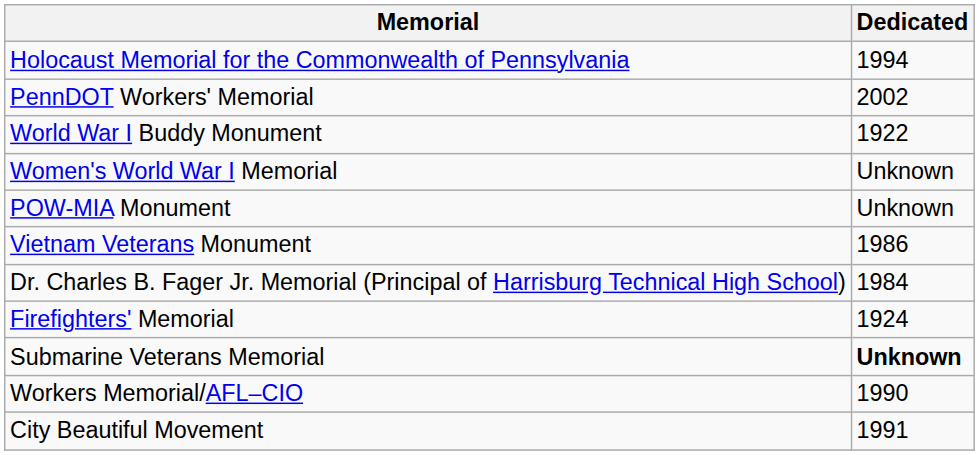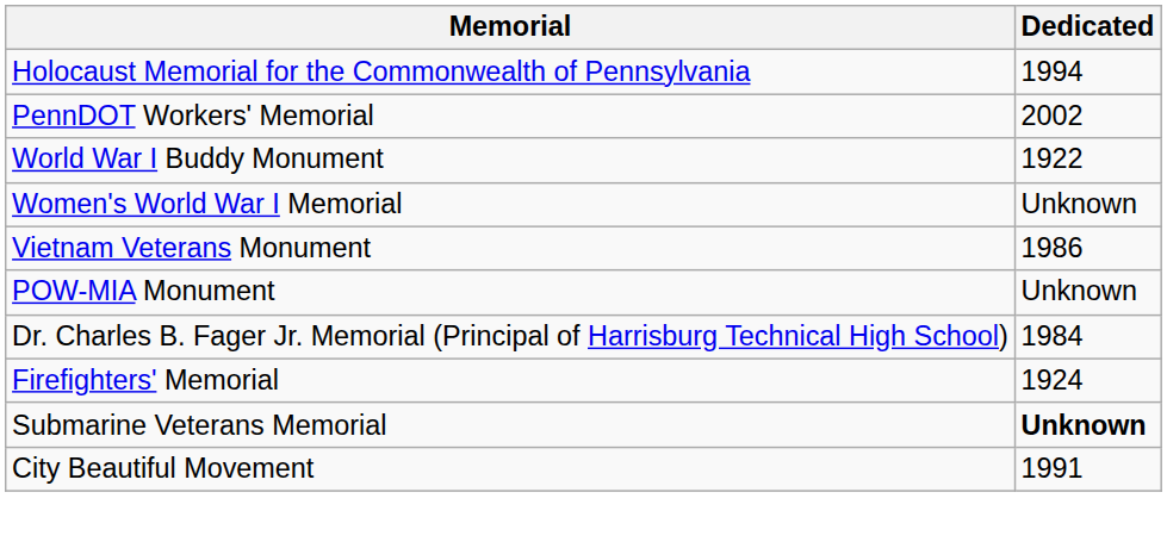rows swapped: POW-MIA Monument <-> Vietnam Veterans Monument
- row: Workers Memorial/AFL–CIO | 1990
